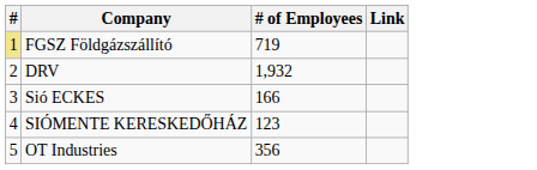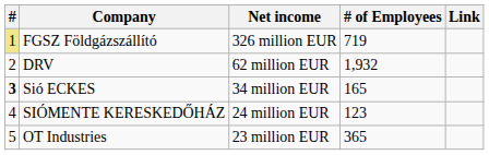+ column: Net income | 326 million EUR | 62 million EUR | 34 million EUR | 24 million EUR | 23 million EUR
Sió ECKES | #: normal -> bold
Sió ECKES | # of Employees: 166 -> 165
OT Industries | # of Employees: 356 -> 365
